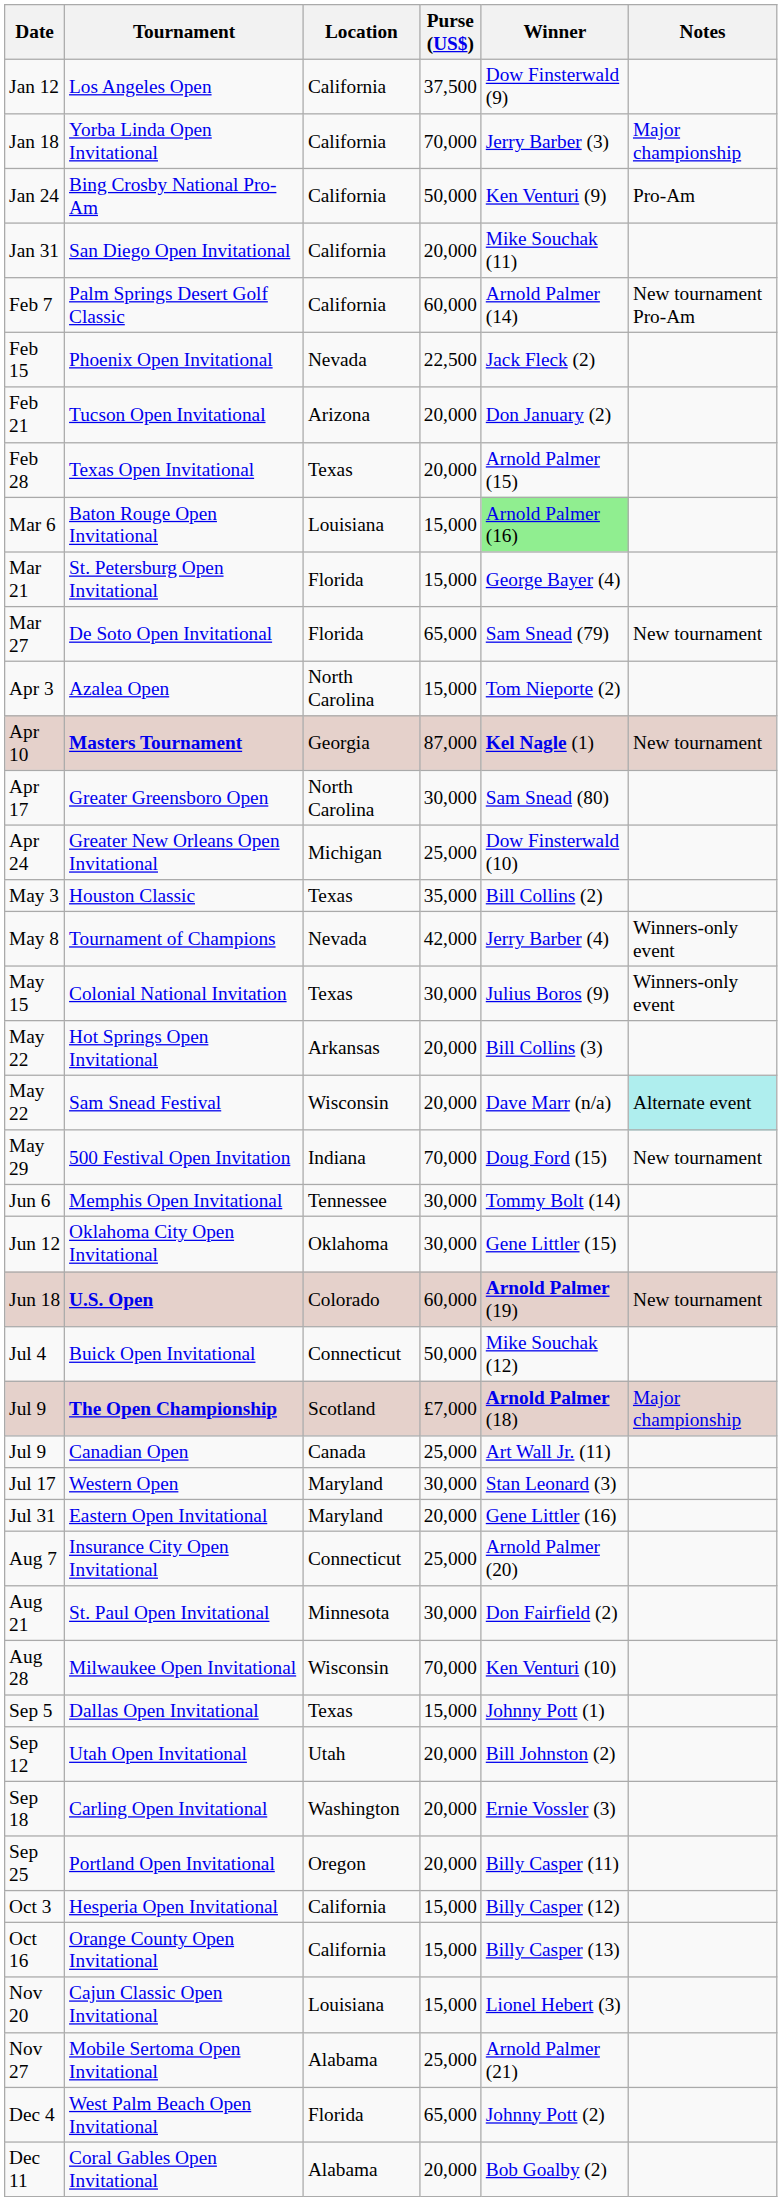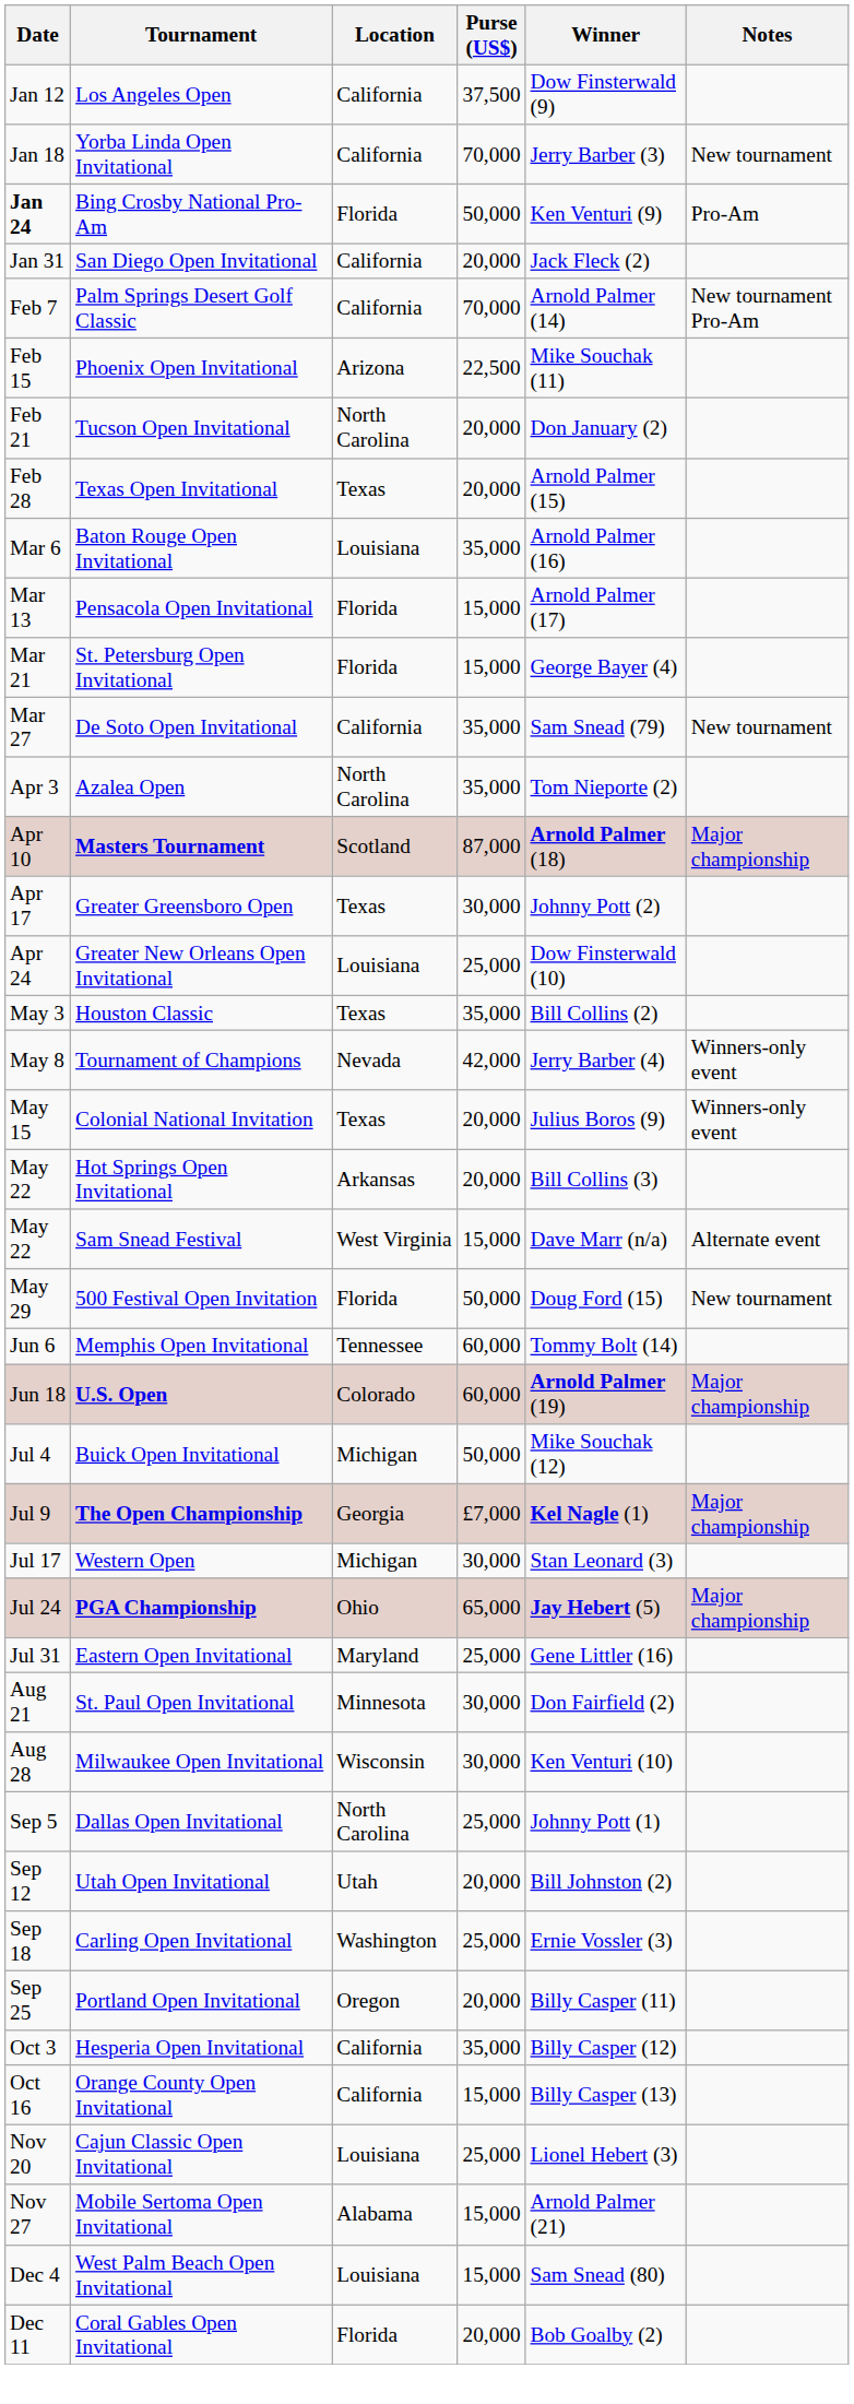Yorba Linda Open Invitational | Notes: Major championship -> New tournament
Bing Crosby National Pro-Am | Date: normal -> bold
Bing Crosby National Pro-Am | Location: California -> Florida
San Diego Open Invitational | Winner: Mike Souchak (11) -> Jack Fleck (2)
Palm Springs Desert Golf Classic | Purse (US$): 60,000 -> 70,000
Phoenix Open Invitational | Location: Nevada -> Arizona
Phoenix Open Invitational | Winner: Jack Fleck (2) -> Mike Souchak (11)
Tucson Open Invitational | Location: Arizona -> North Carolina
Baton Rouge Open Invitational | Purse (US$): 15,000 -> 35,000
Baton Rouge Open Invitational | Winner: lightgreen background -> no background
+ row: Mar 13 | Pensacola Open Invitational | Florida | 15,000 | Arnold Palmer (17)
De Soto Open Invitational | Location: Florida -> California
De Soto Open Invitational | Purse (US$): 65,000 -> 35,000
Azalea Open | Purse (US$): 15,000 -> 35,000
Masters Tournament | Location: Georgia -> Scotland
Masters Tournament | Winner: Kel Nagle (1) -> Arnold Palmer (18)
Masters Tournament | Notes: New tournament -> Major championship
Greater Greensboro Open | Location: North Carolina -> Texas
Greater Greensboro Open | Winner: Sam Snead (80) -> Johnny Pott (2)
Greater New Orleans Open Invitational | Location: Michigan -> Louisiana
Colonial National Invitation | Purse (US$): 30,000 -> 20,000
Sam Snead Festival | Location: Wisconsin -> West Virginia
Sam Snead Festival | Purse (US$): 20,000 -> 15,000
Sam Snead Festival | Notes: paleturquoise background -> no background
500 Festival Open Invitation | Location: Indiana -> Florida
500 Festival Open Invitation | Purse (US$): 70,000 -> 50,000
Memphis Open Invitational | Purse (US$): 30,000 -> 60,000
- row: Jun 12 | Oklahoma City Open Invitational | Oklahoma | 30,000 | Gene Littler (15)
U.S. Open | Notes: New tournament -> Major championship
Buick Open Invitational | Location: Connecticut -> Michigan
The Open Championship | Location: Scotland -> Georgia
The Open Championship | Winner: Arnold Palmer (18) -> Kel Nagle (1)
- row: Jul 9 | Canadian Open | Canada | 25,000 | Art Wall Jr. (11)
Western Open | Location: Maryland -> Michigan
+ row: Jul 24 | PGA Championship | Ohio | 65,000 | Jay Hebert (5) | Major championship
Eastern Open Invitational | Purse (US$): 20,000 -> 25,000
- row: Aug 7 | Insurance City Open Invitational | Connecticut | 25,000 | Arnold Palmer (20)
Milwaukee Open Invitational | Purse (US$): 70,000 -> 30,000
Dallas Open Invitational | Location: Texas -> North Carolina
Dallas Open Invitational | Purse (US$): 15,000 -> 25,000
Carling Open Invitational | Purse (US$): 20,000 -> 25,000
Hesperia Open Invitational | Purse (US$): 15,000 -> 35,000
Cajun Classic Open Invitational | Purse (US$): 15,000 -> 25,000
Mobile Sertoma Open Invitational | Purse (US$): 25,000 -> 15,000
West Palm Beach Open Invitational | Location: Florida -> Louisiana
West Palm Beach Open Invitational | Purse (US$): 65,000 -> 15,000
West Palm Beach Open Invitational | Winner: Johnny Pott (2) -> Sam Snead (80)
Coral Gables Open Invitational | Location: Alabama -> Florida
